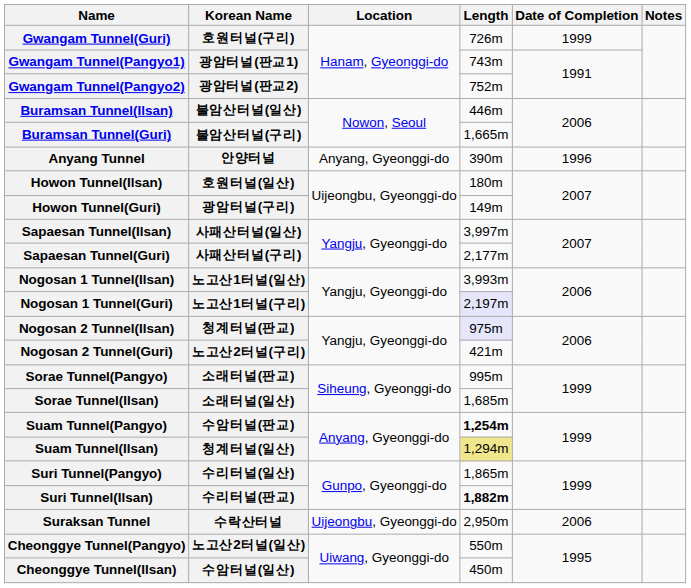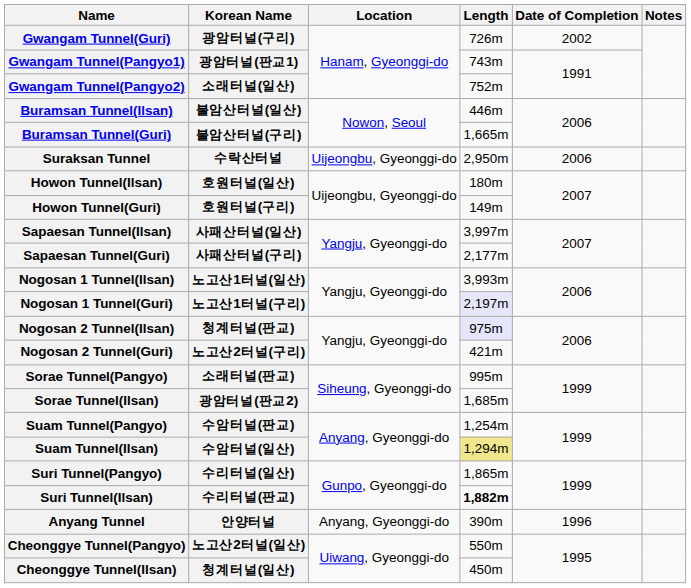Gwangam Tunnel(Guri) | Korean Name: 호원터널(구리) -> 광암터널(구리)
Gwangam Tunnel(Guri) | Date of Completion: 1999 -> 2002
Gwangam Tunnel(Pangyo2) | Korean Name: 광암터널(판교2) -> 소래터널(일산)
rows swapped: Suraksan Tunnel <-> Anyang Tunnel
Howon Tunnel(Guri) | Korean Name: 광암터널(구리) -> 호원터널(구리)
Sorae Tunnel(Ilsan) | Korean Name: 소래터널(일산) -> 광암터널(판교2)
Suam Tunnel(Pangyo) | Length: bold -> normal
Suam Tunnel(Ilsan) | Korean Name: 청계터널(일산) -> 수암터널(일산)
Cheonggye Tunnel(Ilsan) | Korean Name: 수암터널(일산) -> 청계터널(일산)
